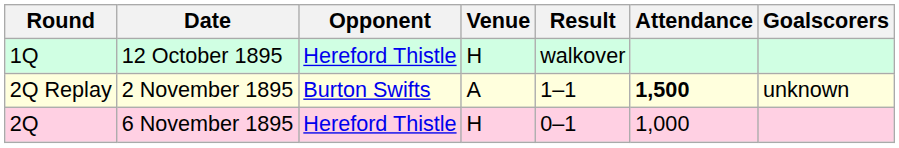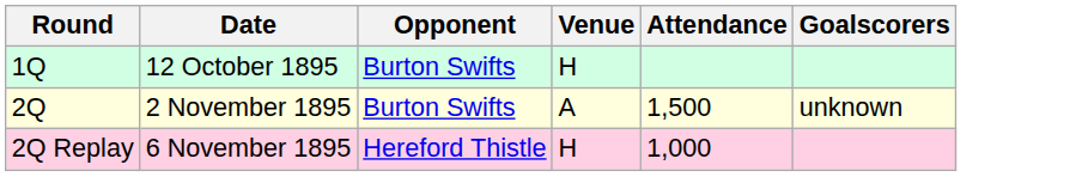- column: Result | walkover | 1–1 | 0–1
12 October 1895 | Opponent: Hereford Thistle -> Burton Swifts
2 November 1895 | Round: 2Q Replay -> 2Q
2 November 1895 | Attendance: bold -> normal
6 November 1895 | Round: 2Q -> 2Q Replay
